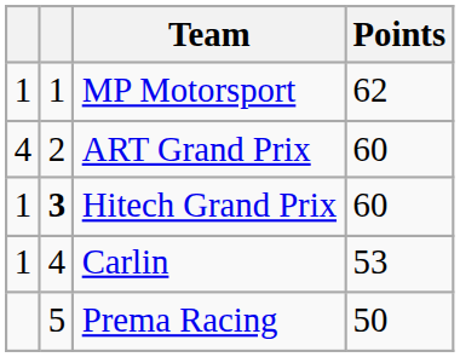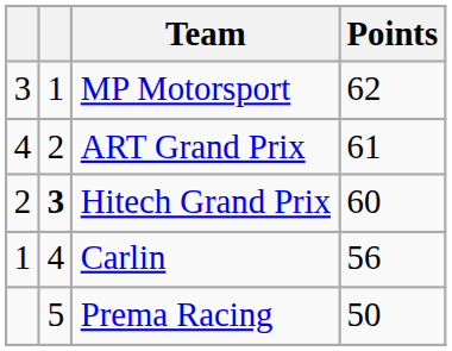MP Motorsport | column 1: 1 -> 3
ART Grand Prix | Points: 60 -> 61
Hitech Grand Prix | column 1: 1 -> 2
Carlin | Points: 53 -> 56
